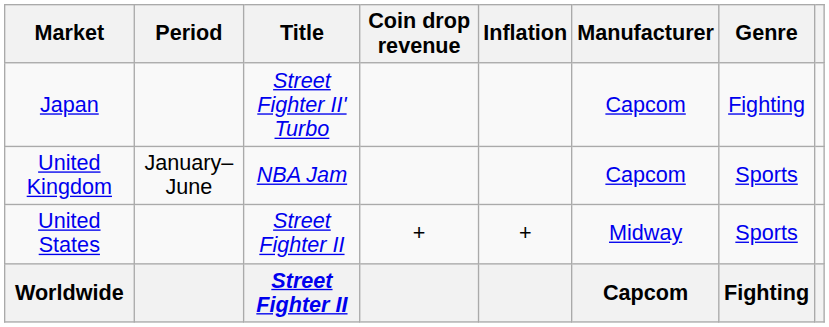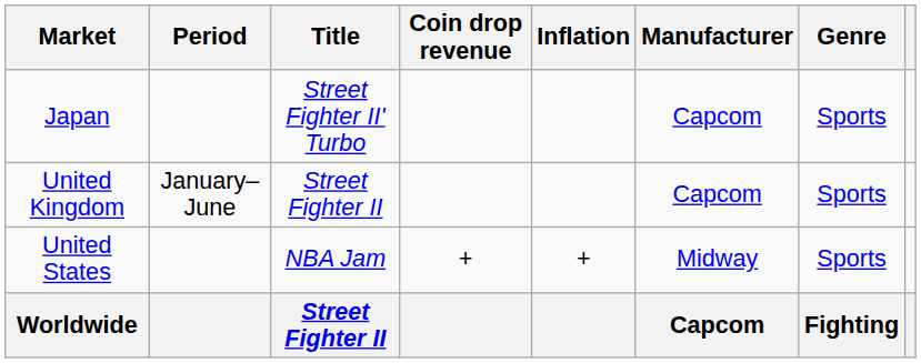Japan | Genre: Fighting -> Sports
United Kingdom | Title: NBA Jam -> Street Fighter II
United States | Title: Street Fighter II -> NBA Jam
